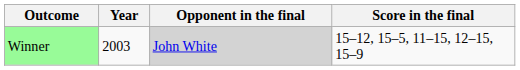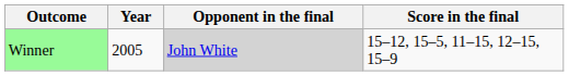Winner | Year: 2003 -> 2005
